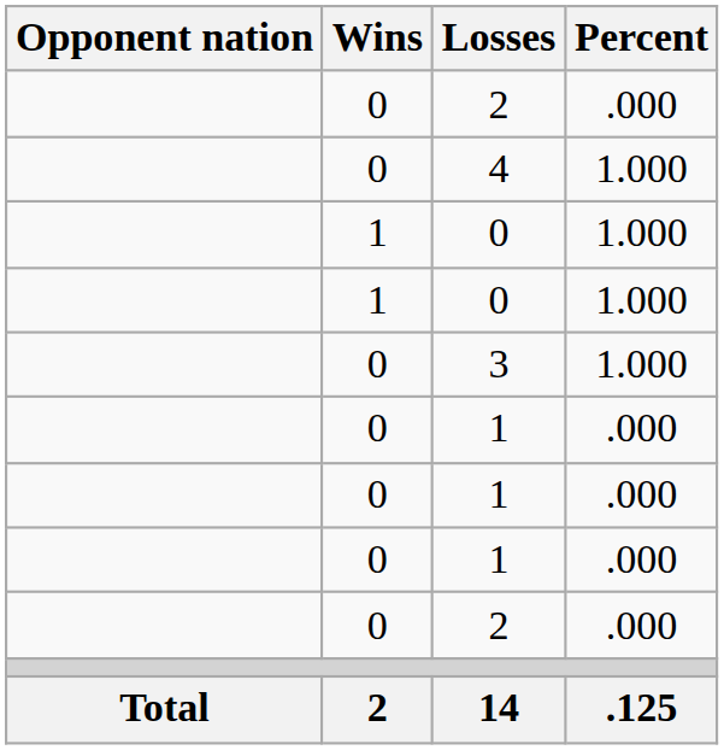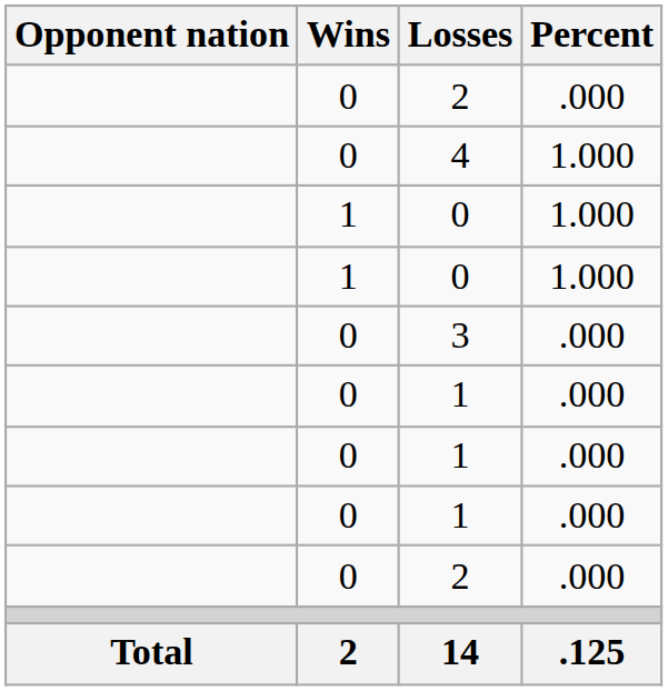3 | Percent: 1.000 -> .000
